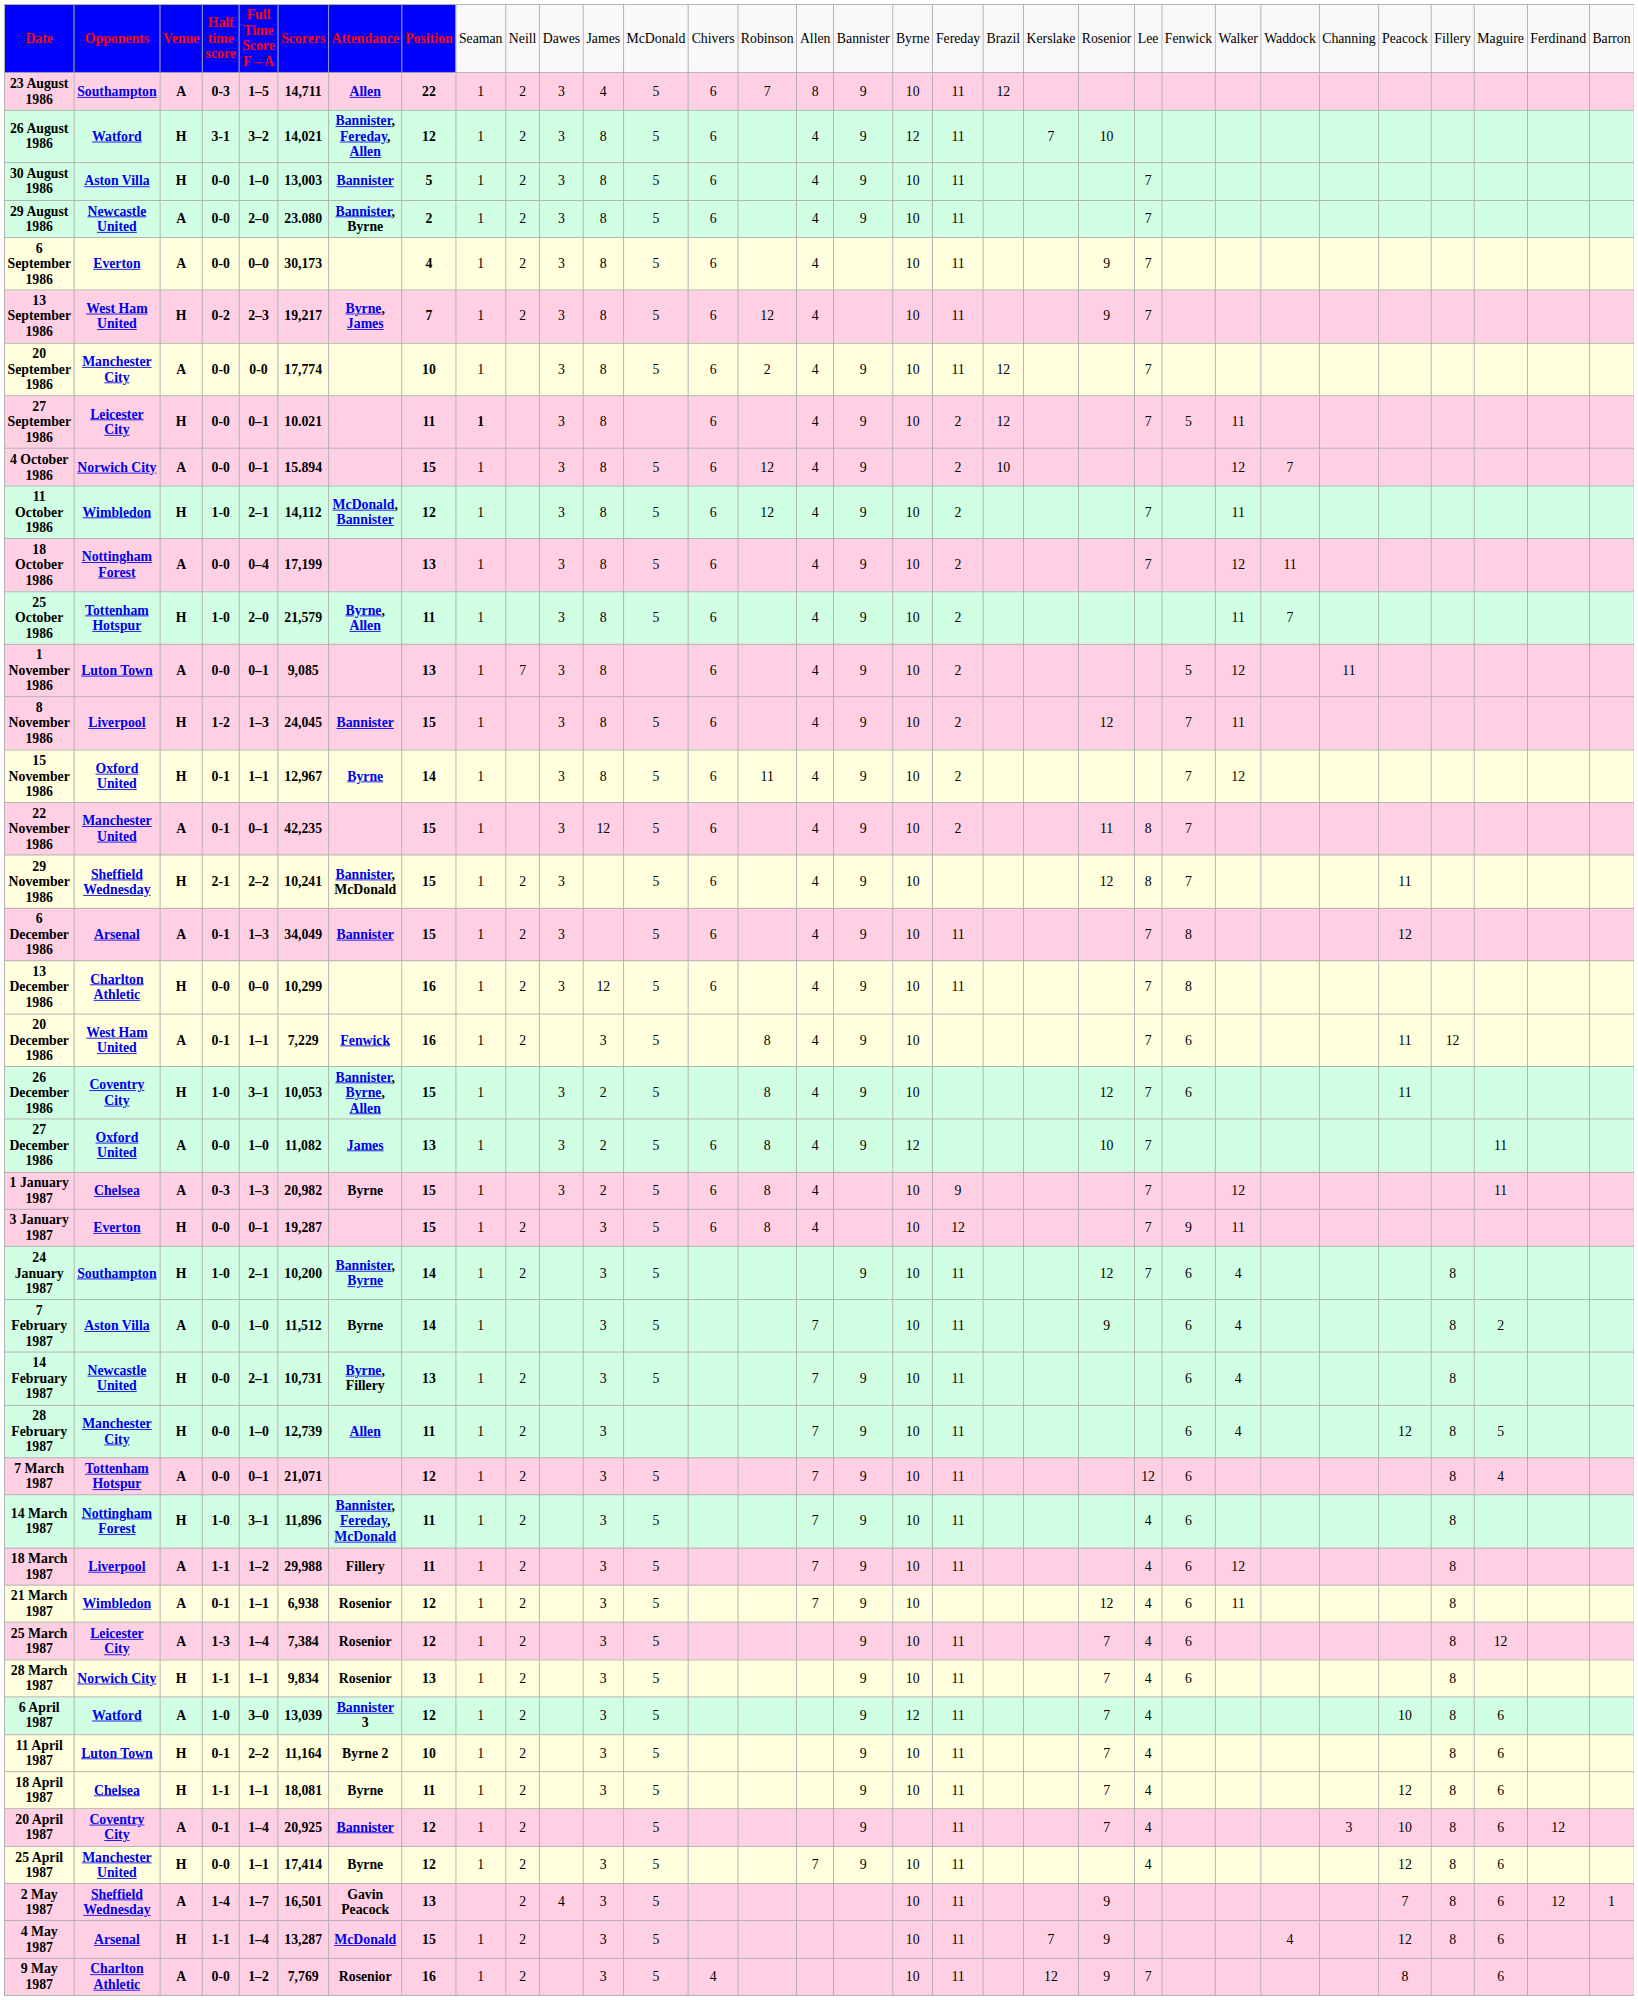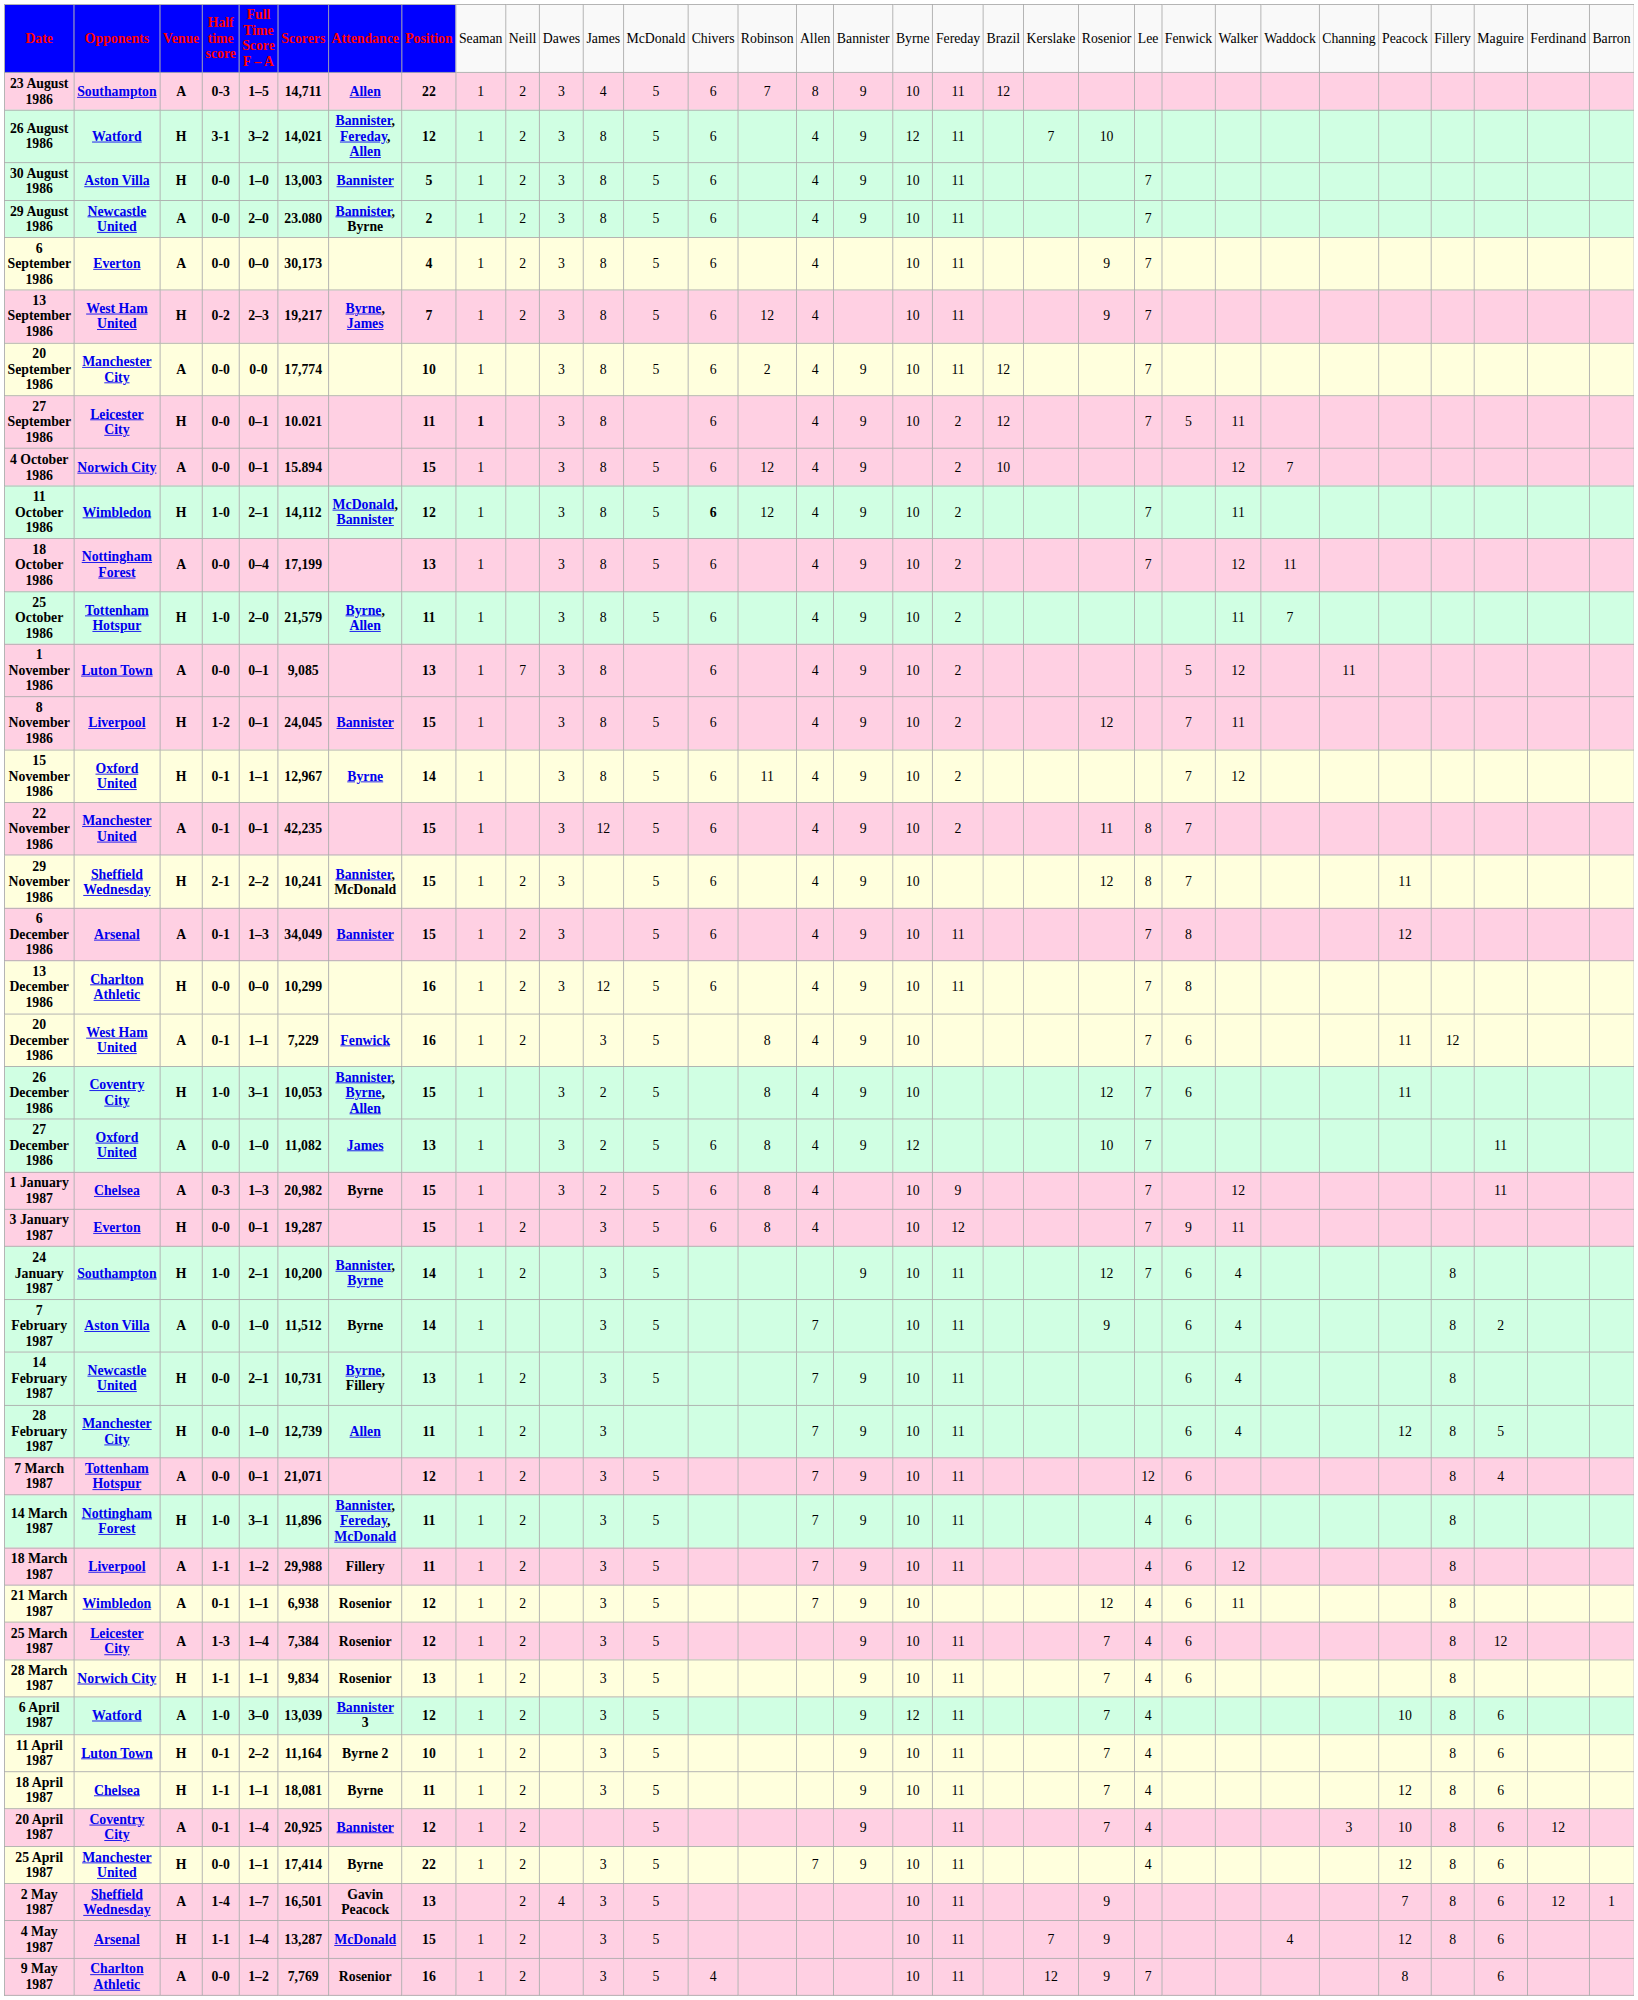11 October 1986 | column 14: normal -> bold
8 November 1986 | column 5: 1–3 -> 0–1
25 April 1987 | column 8: 12 -> 22
